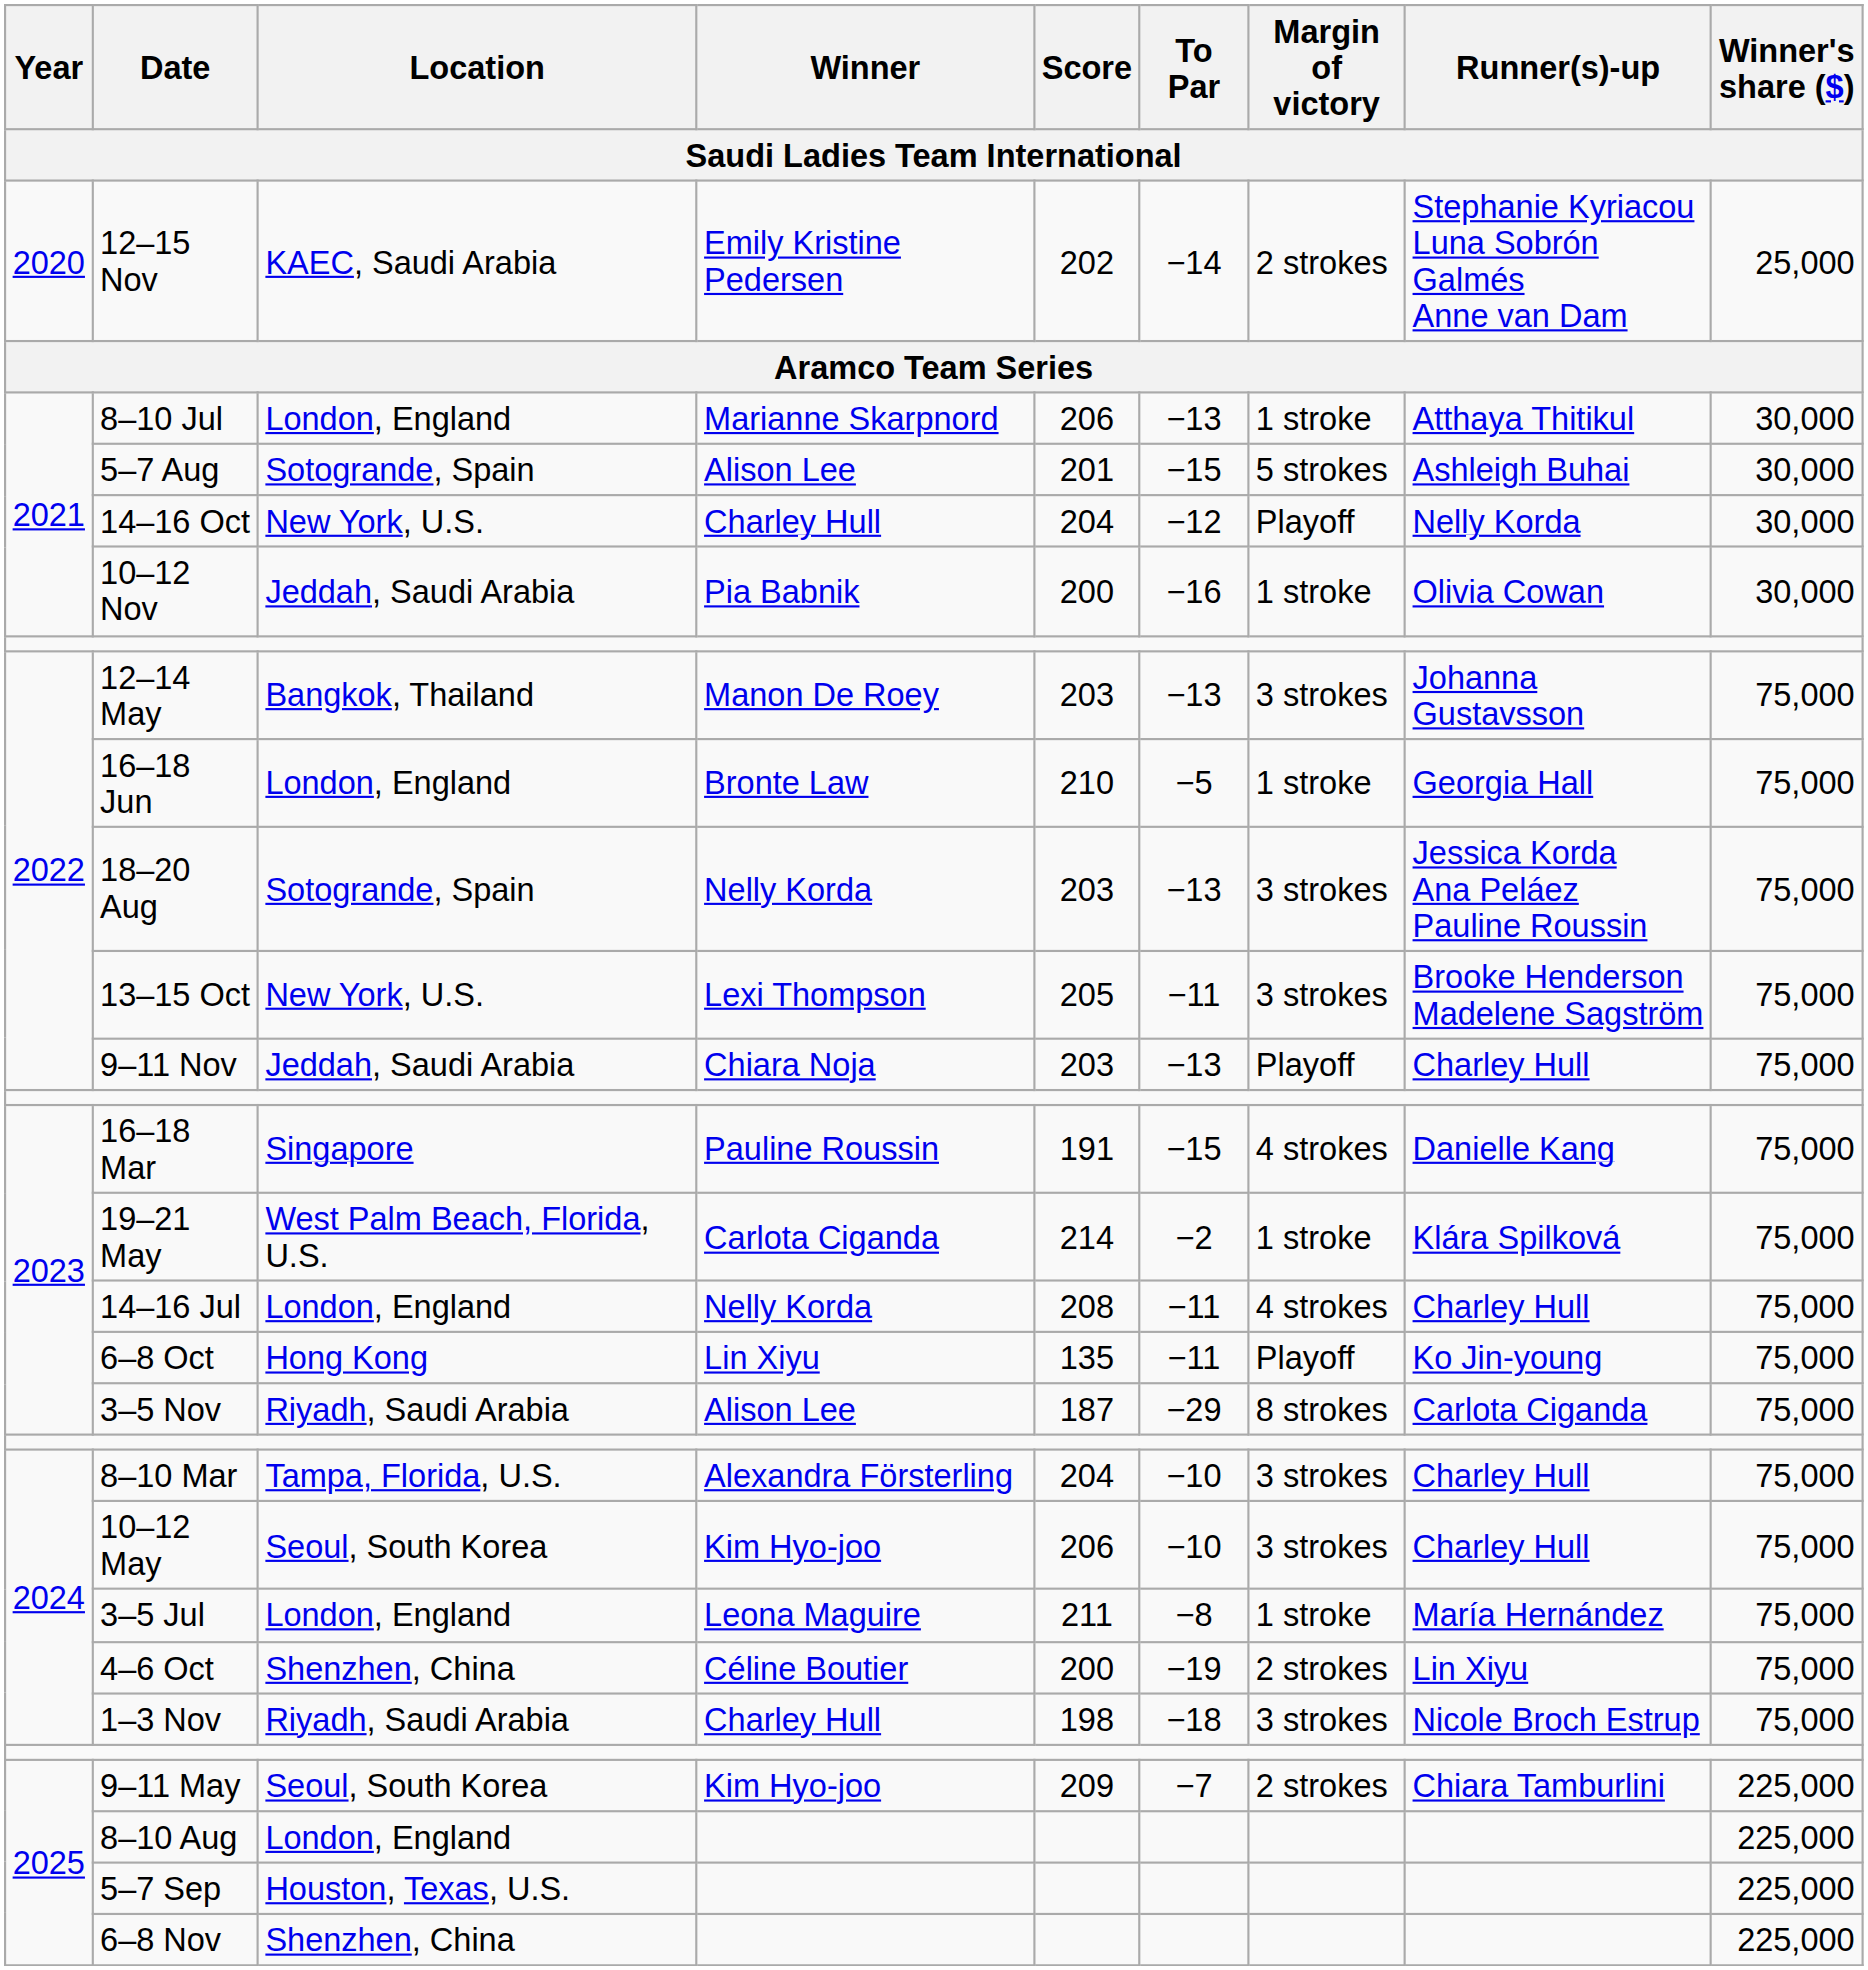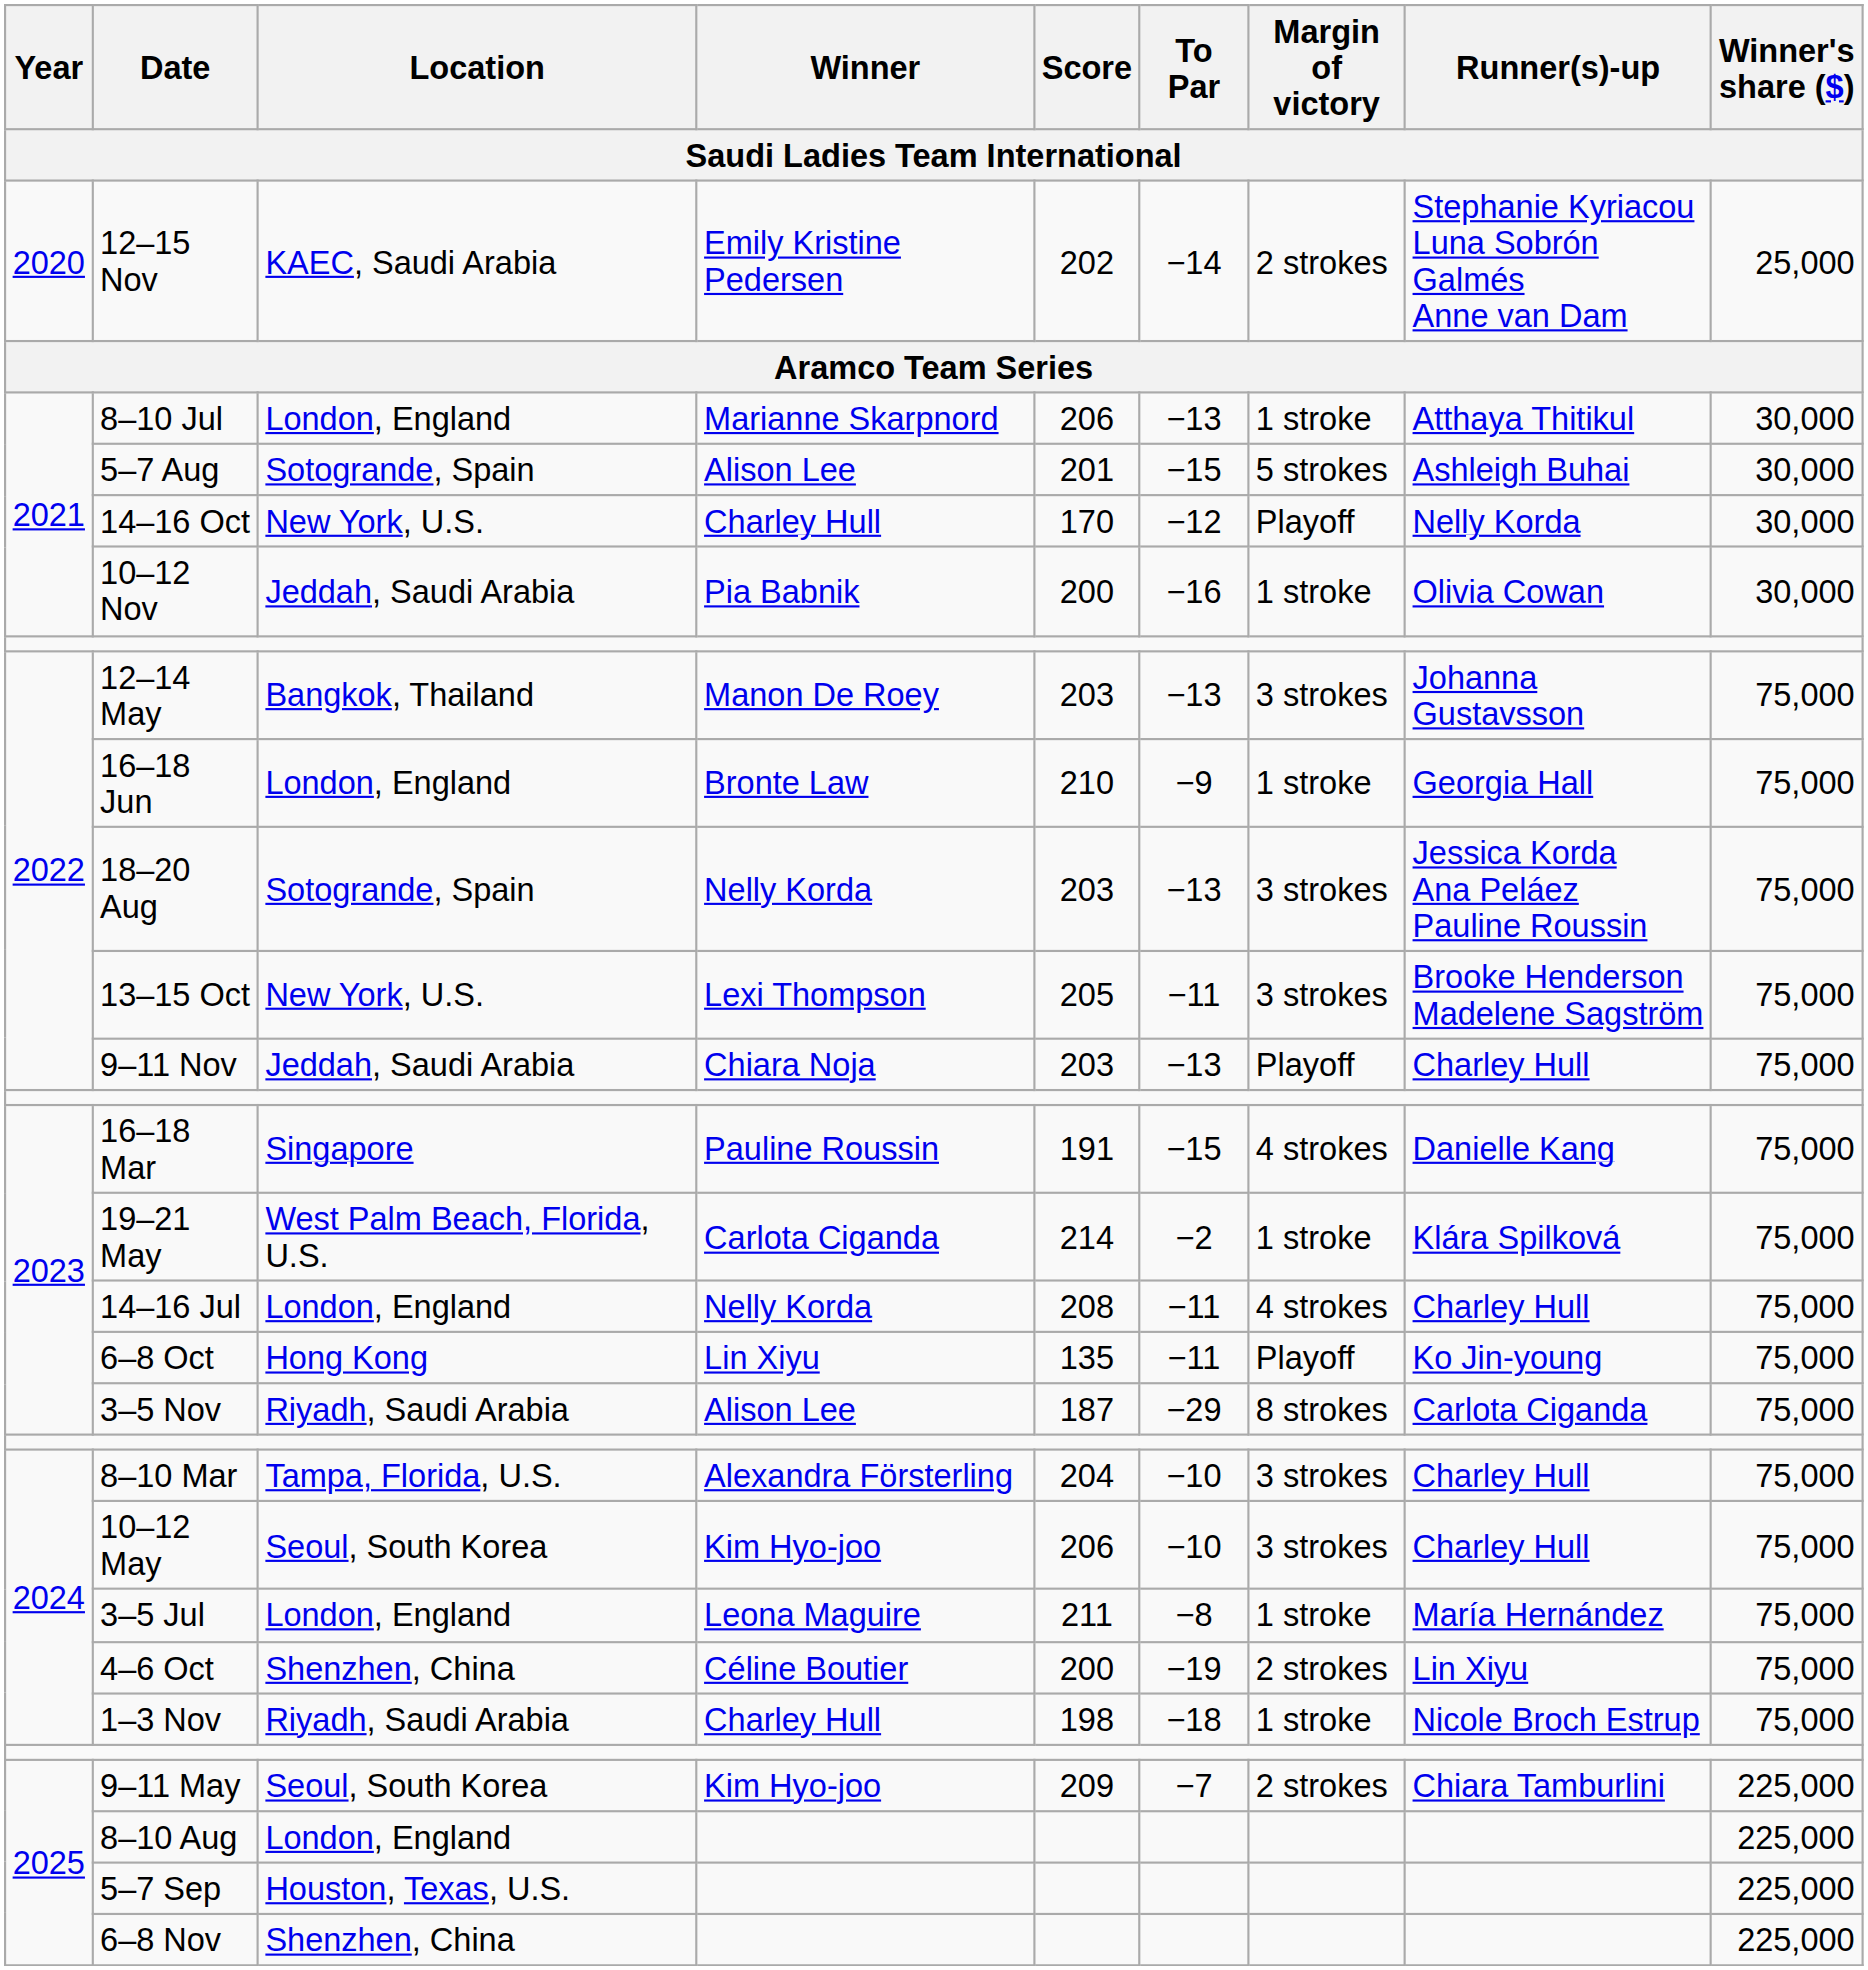14–16 Oct | Score: 204 -> 170
16–18 Jun | To Par: −5 -> −9
1–3 Nov | Margin of victory: 3 strokes -> 1 stroke
